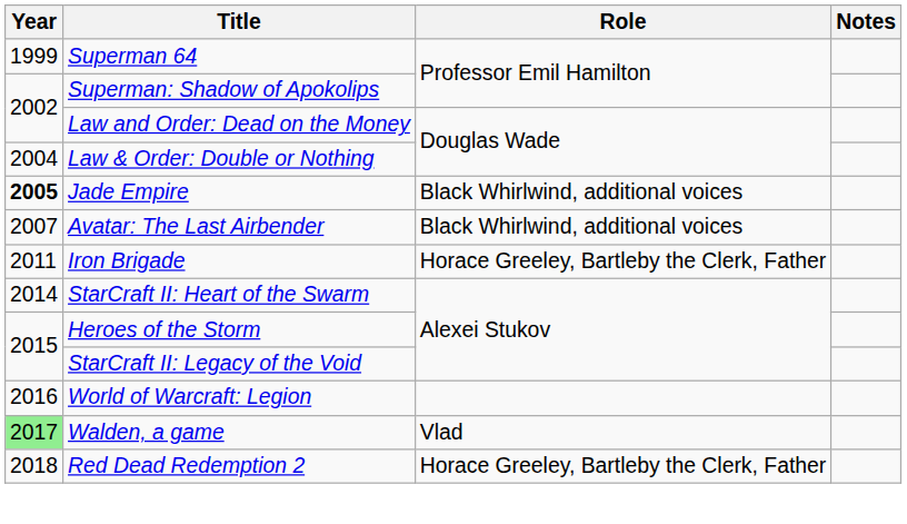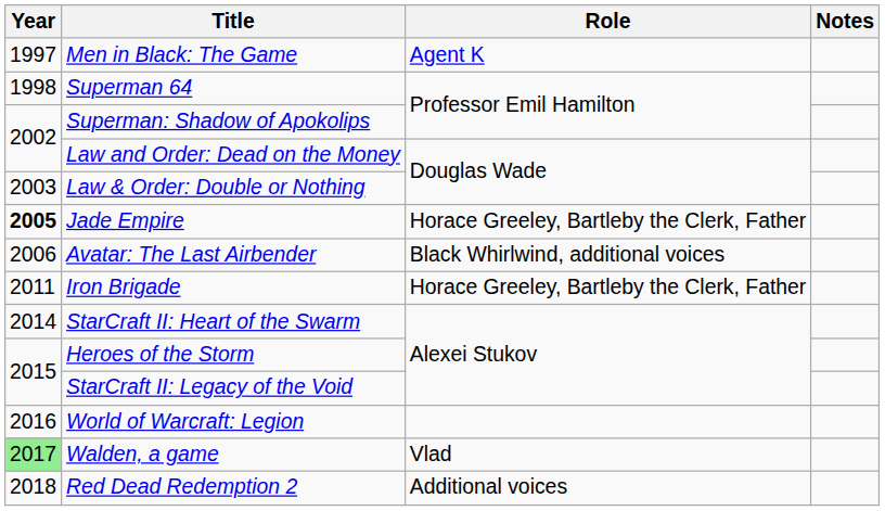+ row: 1997 | Men in Black: The Game | Agent K
Superman 64 | Year: 1999 -> 1998
Law & Order: Double or Nothing | Year: 2004 -> 2003
Jade Empire | Role: Black Whirlwind, additional voices -> Horace Greeley, Bartleby the Clerk, Father
Avatar: The Last Airbender | Year: 2007 -> 2006
Red Dead Redemption 2 | Role: Horace Greeley, Bartleby the Clerk, Father -> Additional voices
